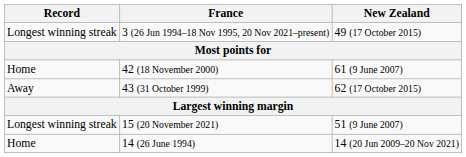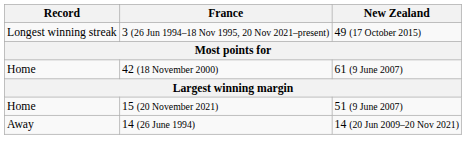- row: Away | 43 (31 October 1999) | 62 (17 October 2015)
15 (20 November 2021) | Record: Longest winning streak -> Home
14 (26 June 1994) | Record: Home -> Away
